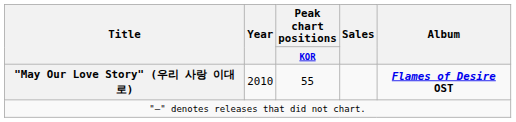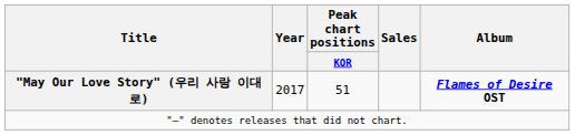"May Our Love Story" (우리 사랑 이대로) | Year: 2010 -> 2017
"May Our Love Story" (우리 사랑 이대로) | Peak chart positions / KOR: 55 -> 51
